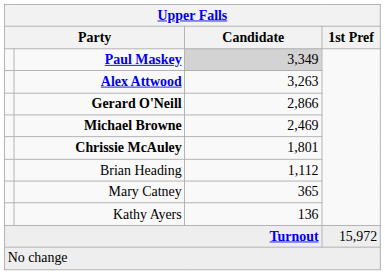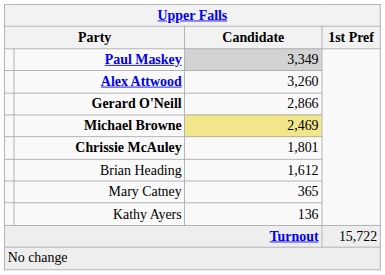Alex Attwood | Candidate: 3,263 -> 3,260
Michael Browne | Candidate: no background -> khaki background
Brian Heading | Candidate: 1,112 -> 1,612
Turnout | 1st Pref: 15,972 -> 15,722
